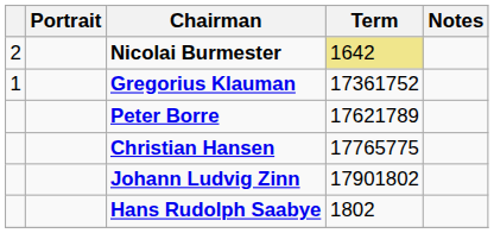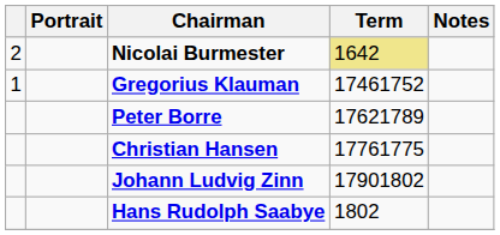Gregorius Klauman | Term: 17361752 -> 17461752
Christian Hansen | Term: 17765775 -> 17761775
